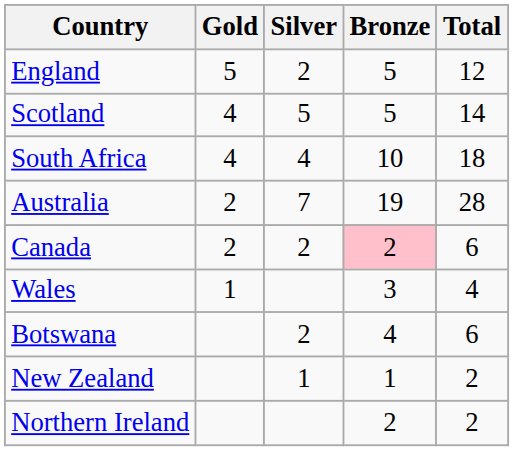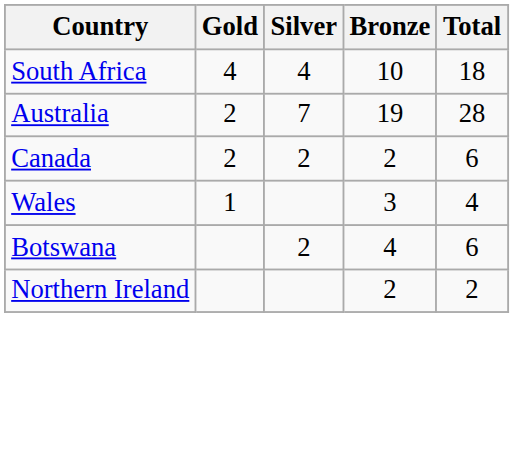- row: England | 5 | 2 | 5 | 12
- row: Scotland | 4 | 5 | 5 | 14
Canada | Bronze: pink background -> no background
- row: New Zealand | 1 | 1 | 2
